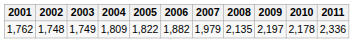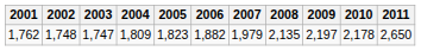1,762 | 2003: 1,749 -> 1,747
1,762 | 2005: 1,822 -> 1,823
1,762 | 2011: 2,336 -> 2,650
